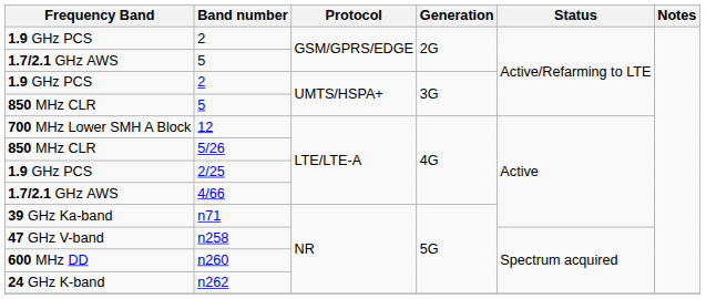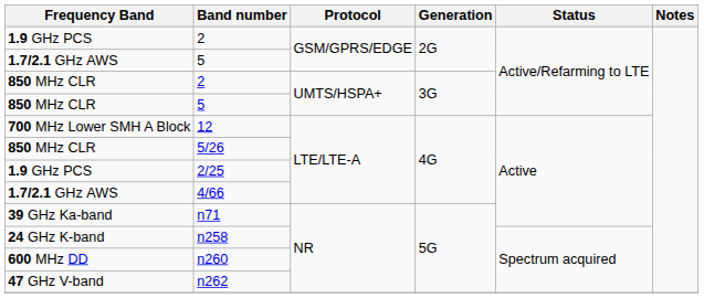2 / UMTS/HSPA+ | Frequency Band: 1.9 GHz PCS -> 850 MHz CLR
n258 | Frequency Band: 47 GHz V-band -> 24 GHz K-band
n262 | Frequency Band: 24 GHz K-band -> 47 GHz V-band
